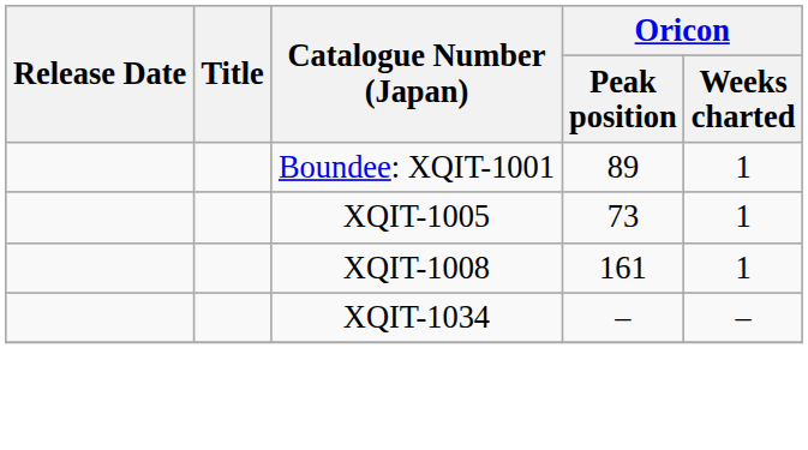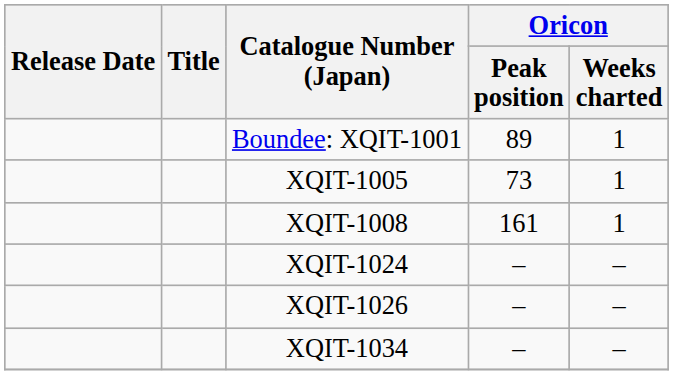+ row: XQIT-1024 | – | –
+ row: XQIT-1026 | – | –
